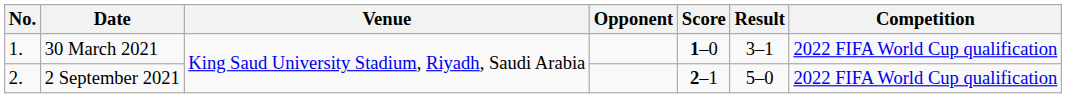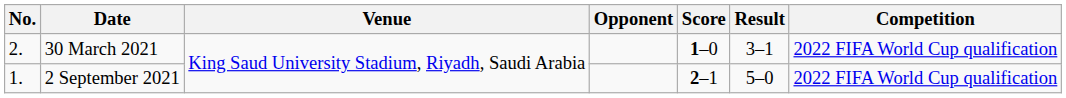30 March 2021 | No.: 1. -> 2.
2 September 2021 | No.: 2. -> 1.
